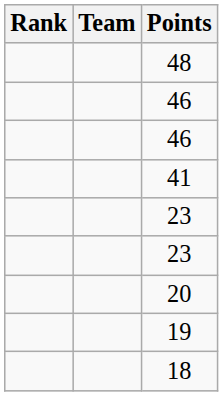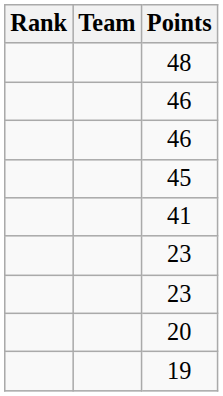+ row: 45
- row: 18
